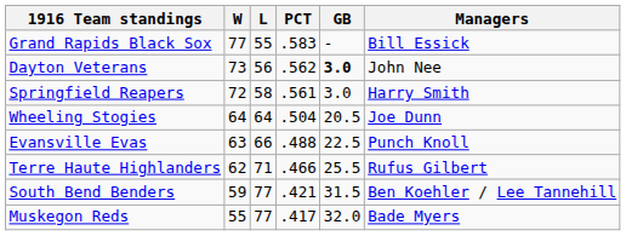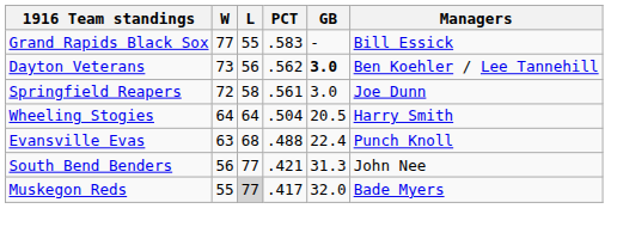Dayton Veterans | Managers: John Nee -> Ben Koehler / Lee Tannehill
Springfield Reapers | Managers: Harry Smith -> Joe Dunn
Wheeling Stogies | Managers: Joe Dunn -> Harry Smith
Evansville Evas | L: 66 -> 68
Evansville Evas | GB: 22.5 -> 22.4
- row: Terre Haute Highlanders | 62 | 71 | .466 | 25.5 | Rufus Gilbert
South Bend Benders | W: 59 -> 56
South Bend Benders | GB: 31.5 -> 31.3
South Bend Benders | Managers: Ben Koehler / Lee Tannehill -> John Nee
Muskegon Reds | L: no background -> lightgrey background
